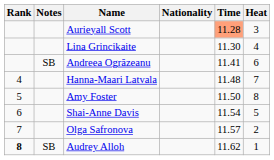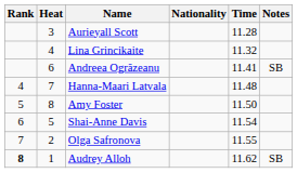columns swapped: Heat <-> Notes
Aurieyall Scott | Time: lightsalmon background -> no background
Lina Grincikaite | Time: 11.30 -> 11.32
Olga Safronova | Time: 11.57 -> 11.55
